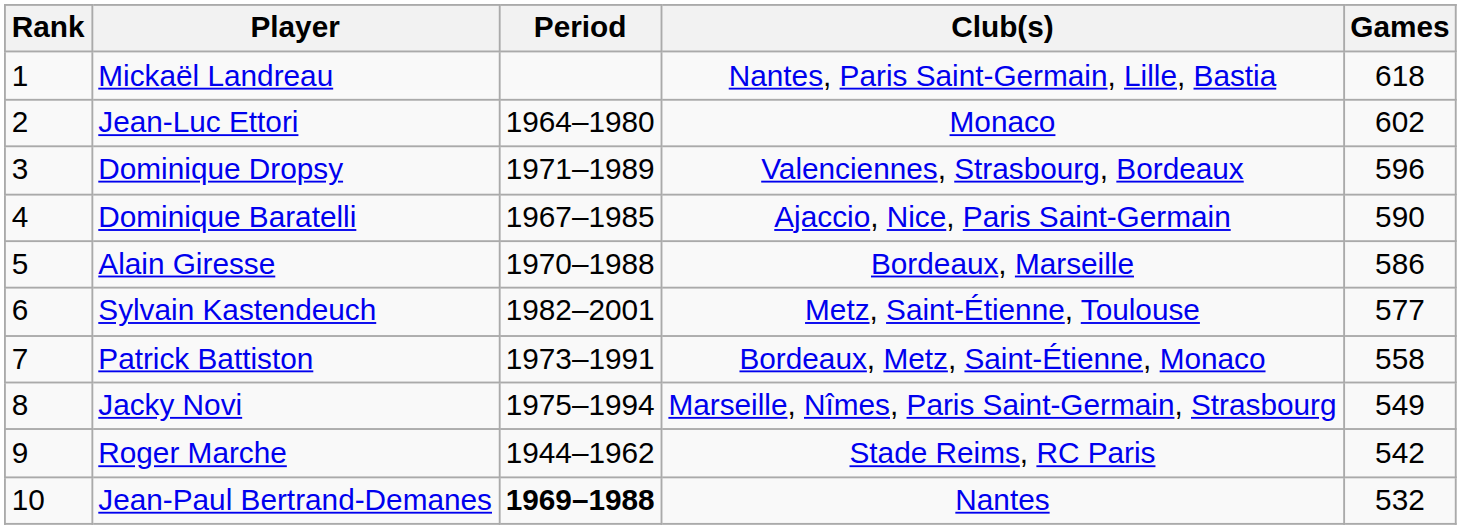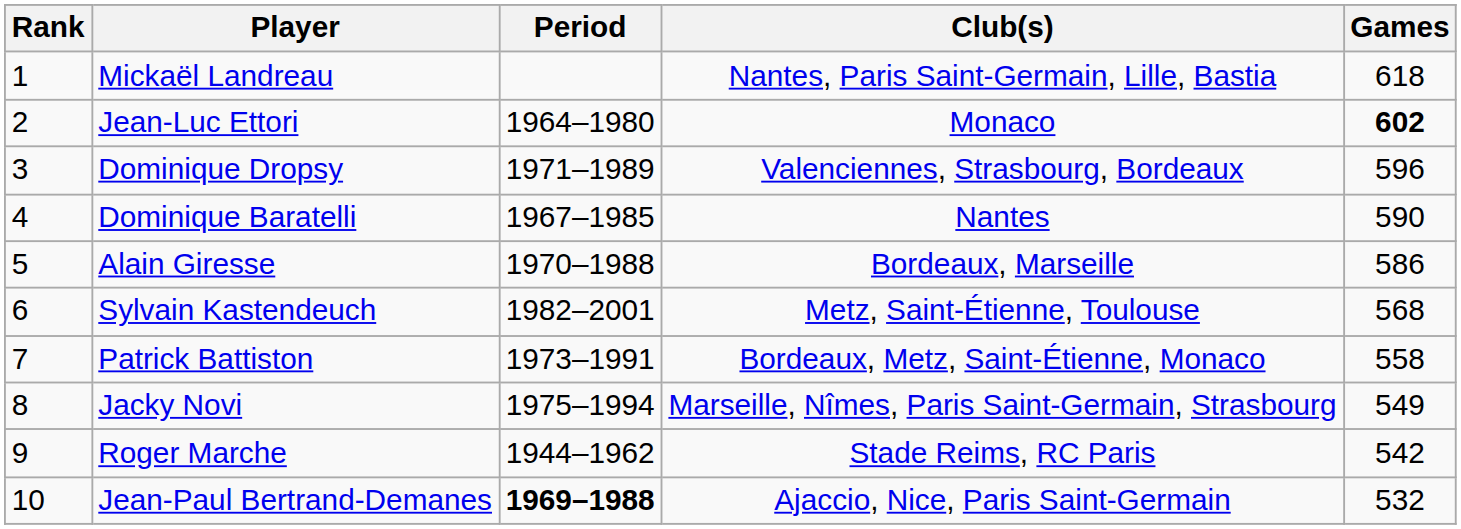Jean-Luc Ettori | Games: normal -> bold
Dominique Baratelli | Club(s): Ajaccio, Nice, Paris Saint-Germain -> Nantes
Sylvain Kastendeuch | Games: 577 -> 568
Jean-Paul Bertrand-Demanes | Club(s): Nantes -> Ajaccio, Nice, Paris Saint-Germain
